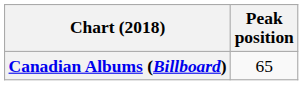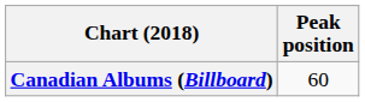Canadian Albums (Billboard) | Peak position: 65 -> 60
